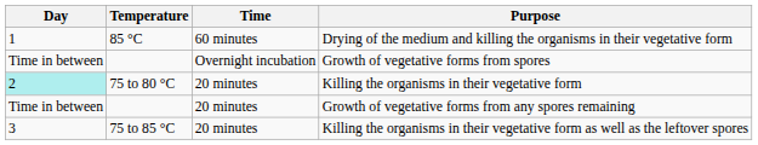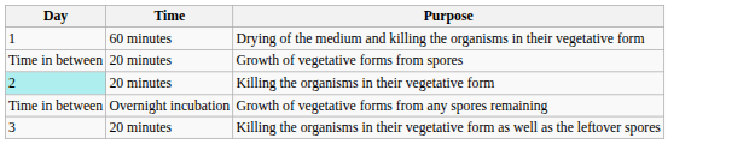- column: Temperature | 85 °C | 75 to 80 °C | 75 to 85 °C
Growth of vegetative forms from spores | Time: Overnight incubation -> 20 minutes
Growth of vegetative forms from any spores remaining | Time: 20 minutes -> Overnight incubation
